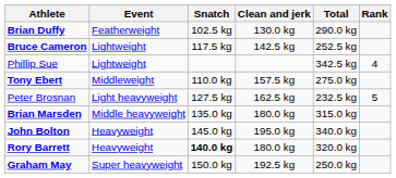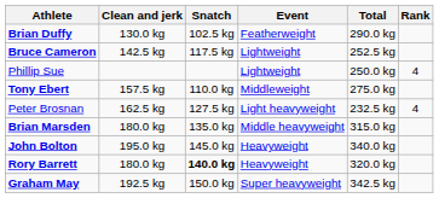columns swapped: Event <-> Clean and jerk
Phillip Sue | Total: 342.5 kg -> 250.0 kg
Peter Brosnan | Rank: 5 -> 4
Graham May | Total: 250.0 kg -> 342.5 kg
